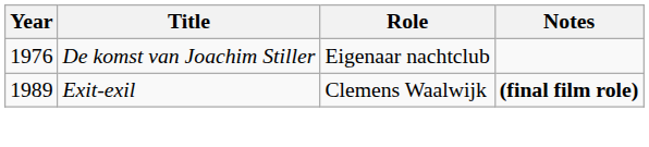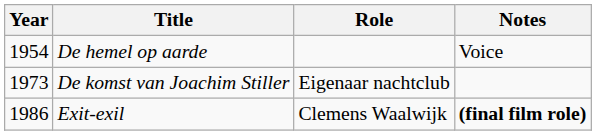+ row: 1954 | De hemel op aarde | Voice
De komst van Joachim Stiller | Year: 1976 -> 1973
Exit-exil | Year: 1989 -> 1986
